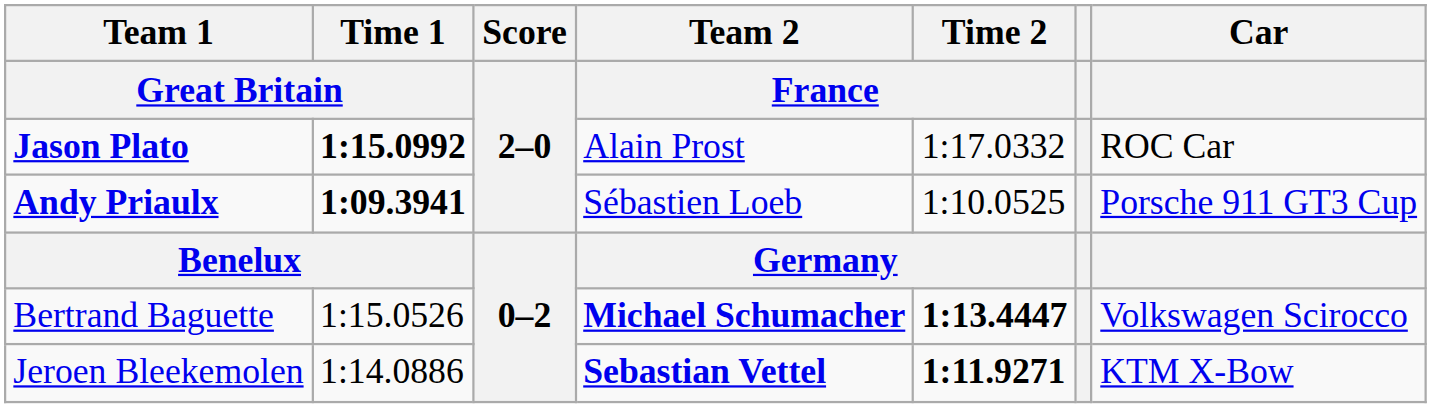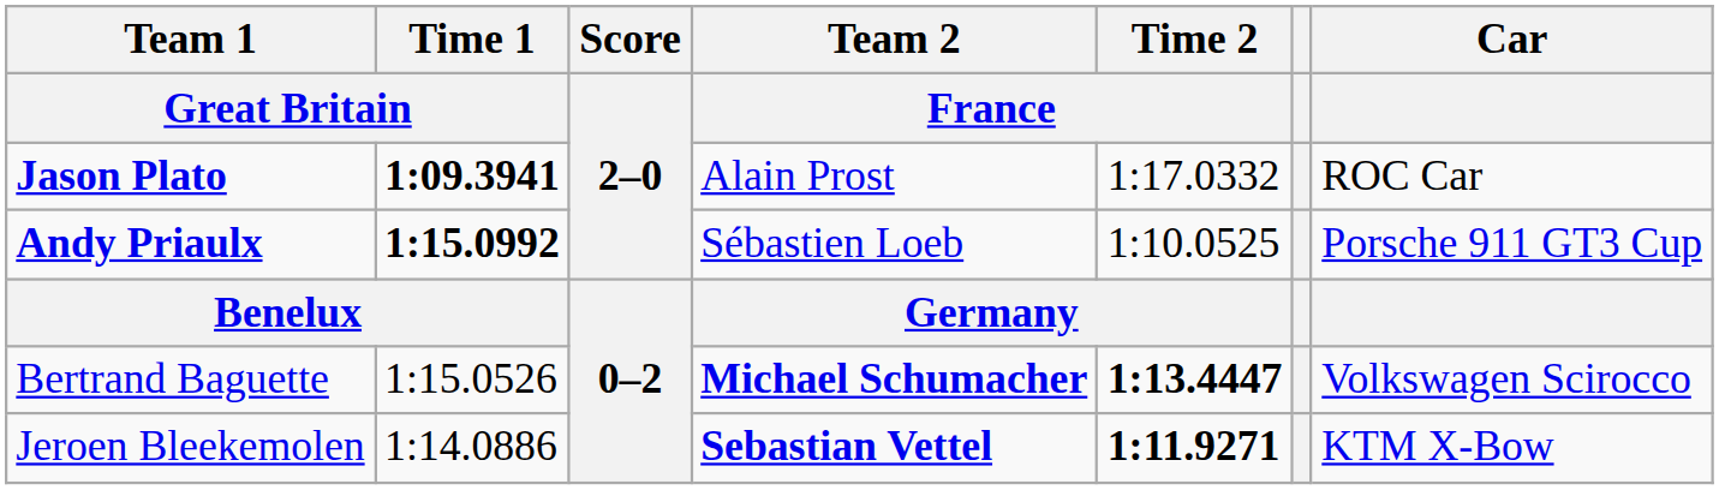Jason Plato | Time 1 / Great Britain: 1:15.0992 -> 1:09.3941
Andy Priaulx | Time 1 / Great Britain: 1:09.3941 -> 1:15.0992
